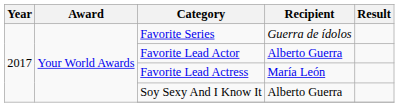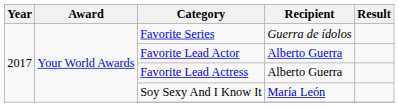Favorite Lead Actress | Recipient: María León -> Alberto Guerra
Soy Sexy And I Know It | Recipient: Alberto Guerra -> María León
